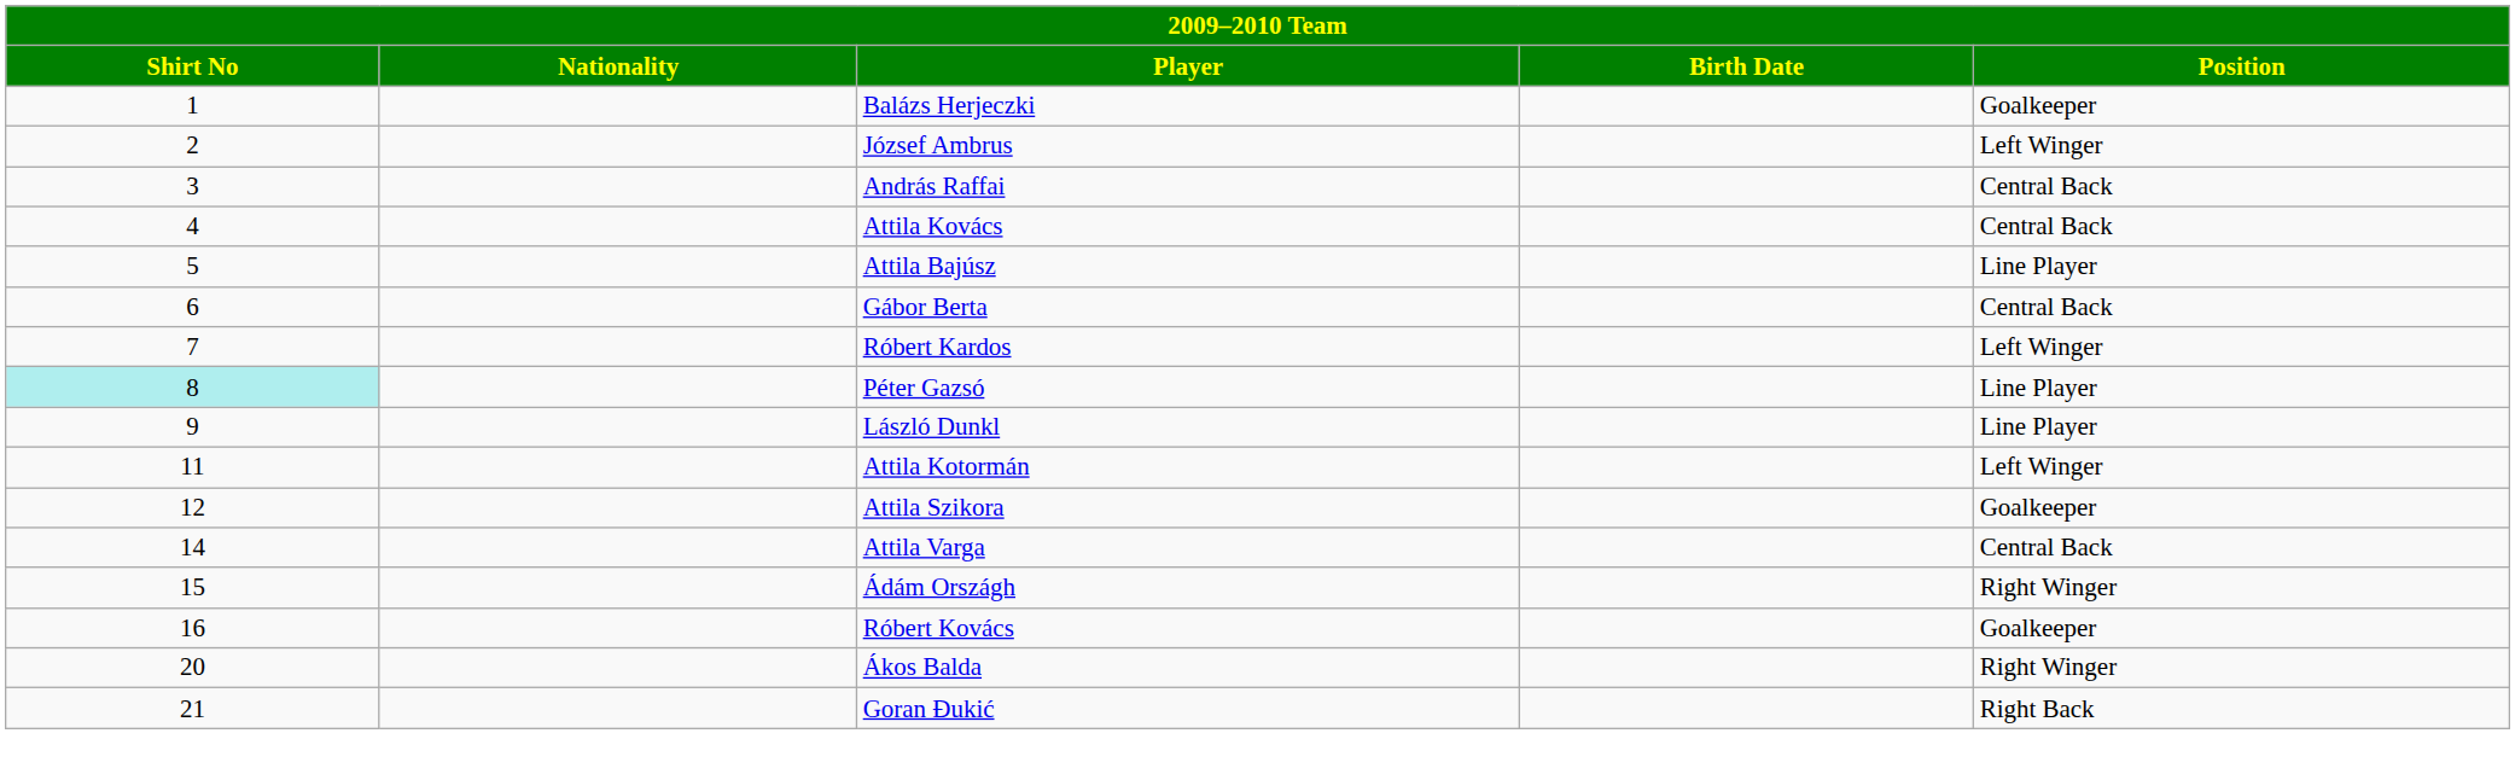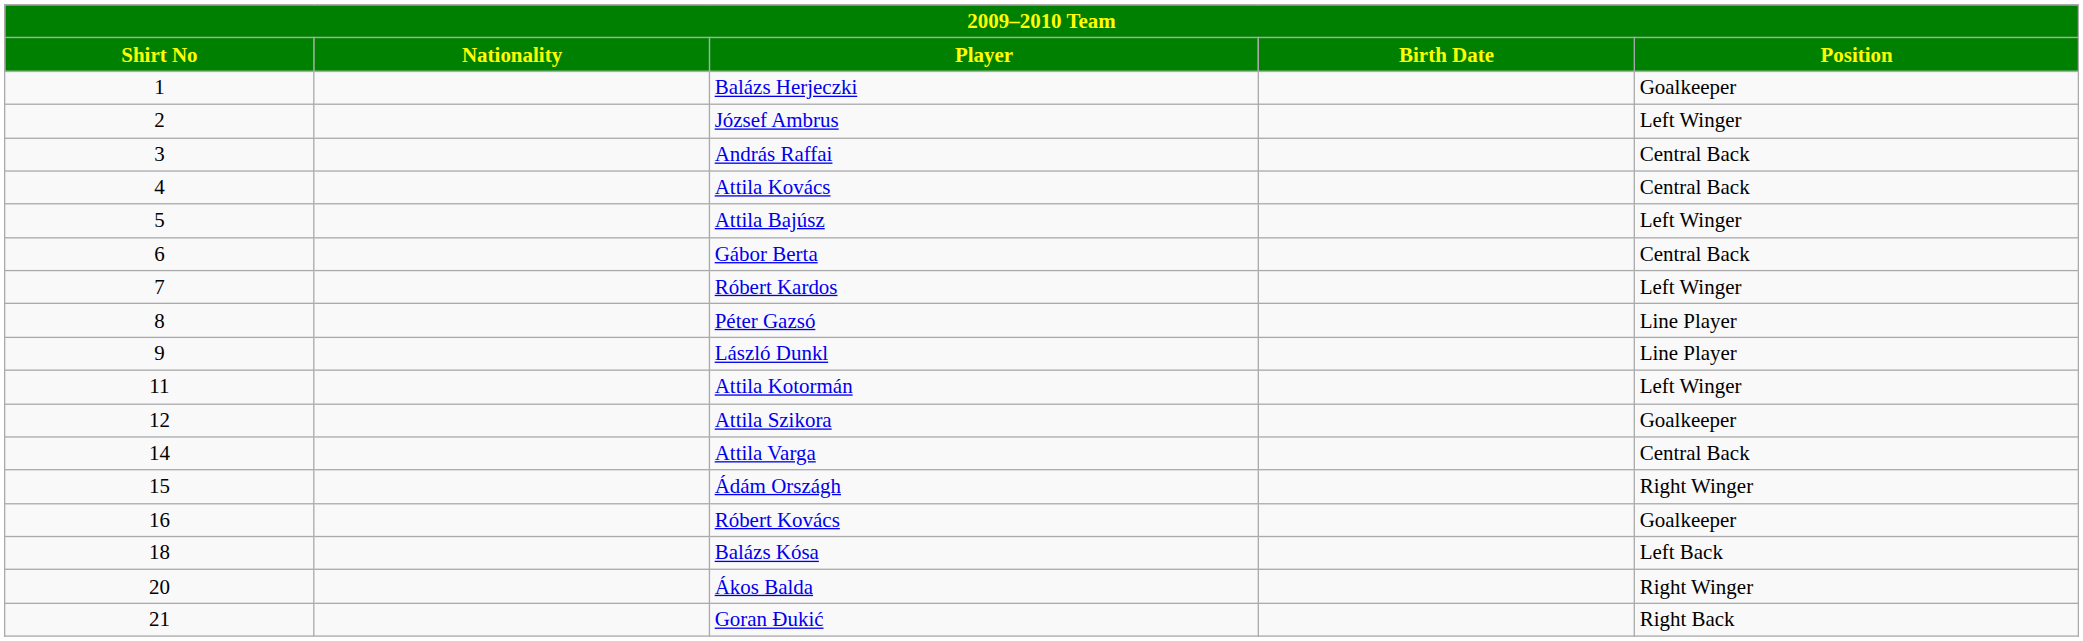Attila Bajúsz | Position: Line Player -> Left Winger
Péter Gazsó | Shirt No: paleturquoise background -> no background
+ row: 18 | Balázs Kósa | Left Back
